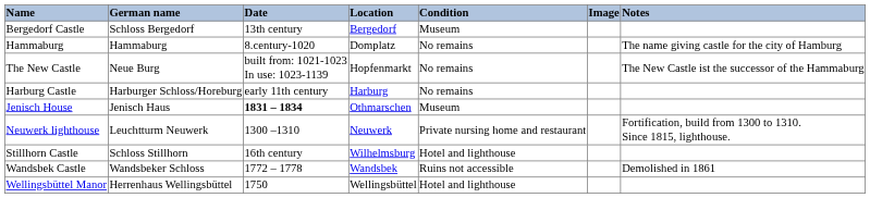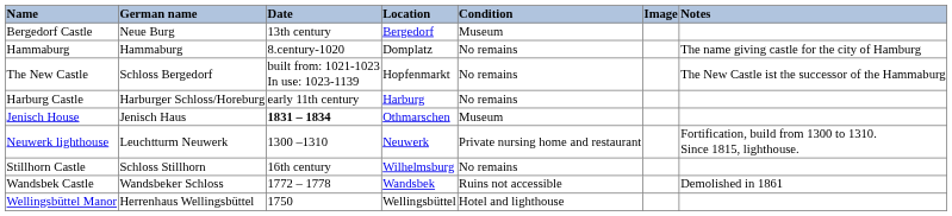Bergedorf Castle | German name: Schloss Bergedorf -> Neue Burg
The New Castle | German name: Neue Burg -> Schloss Bergedorf
Stillhorn Castle | Condition: Hotel and lighthouse -> No remains
